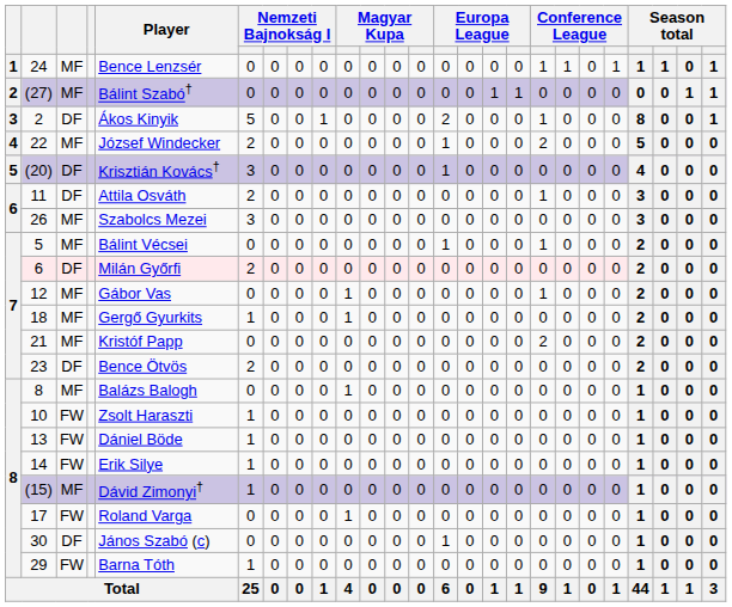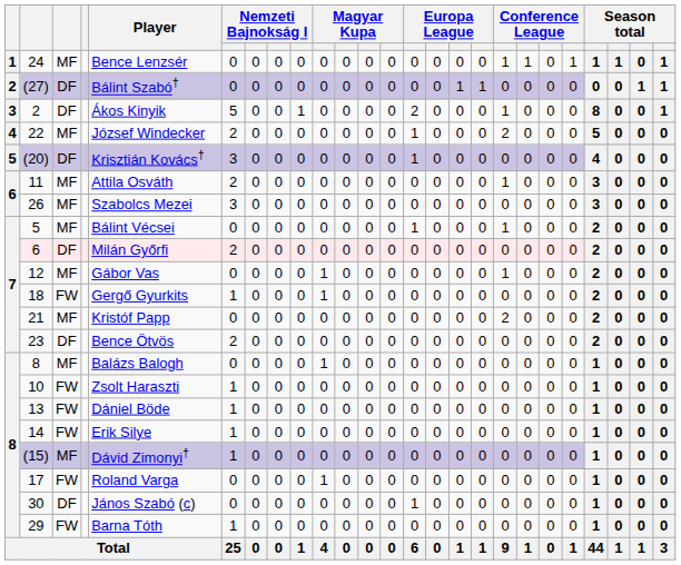(27) | column 3: MF -> DF
11 | column 3: DF -> MF
18 | column 3: MF -> FW
